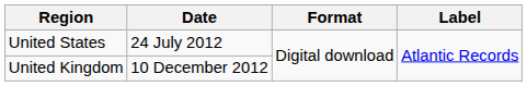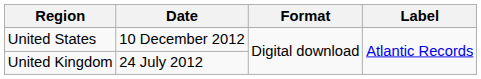United States | Date: 24 July 2012 -> 10 December 2012
United Kingdom | Date: 10 December 2012 -> 24 July 2012
